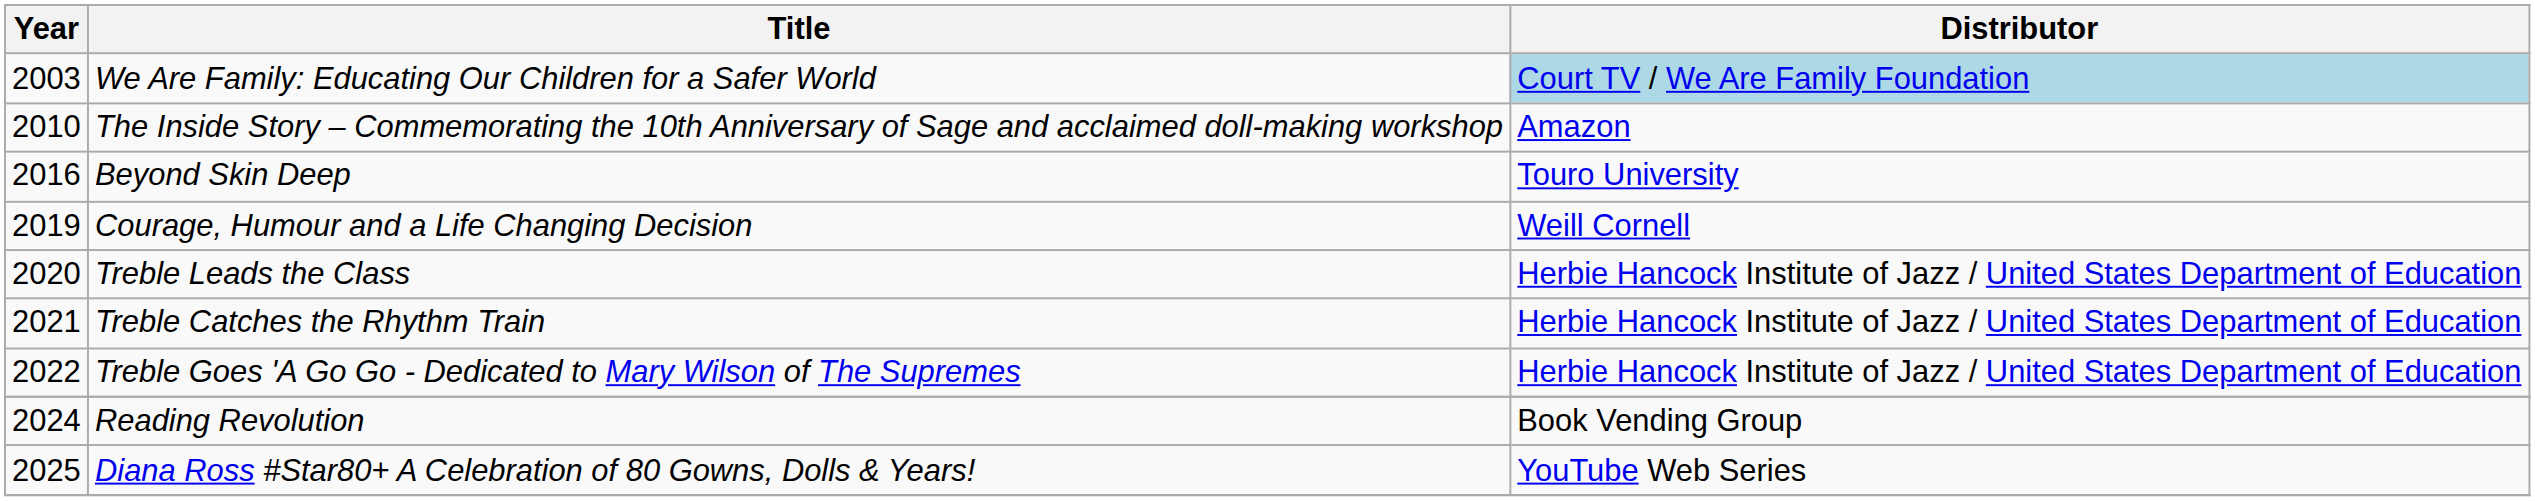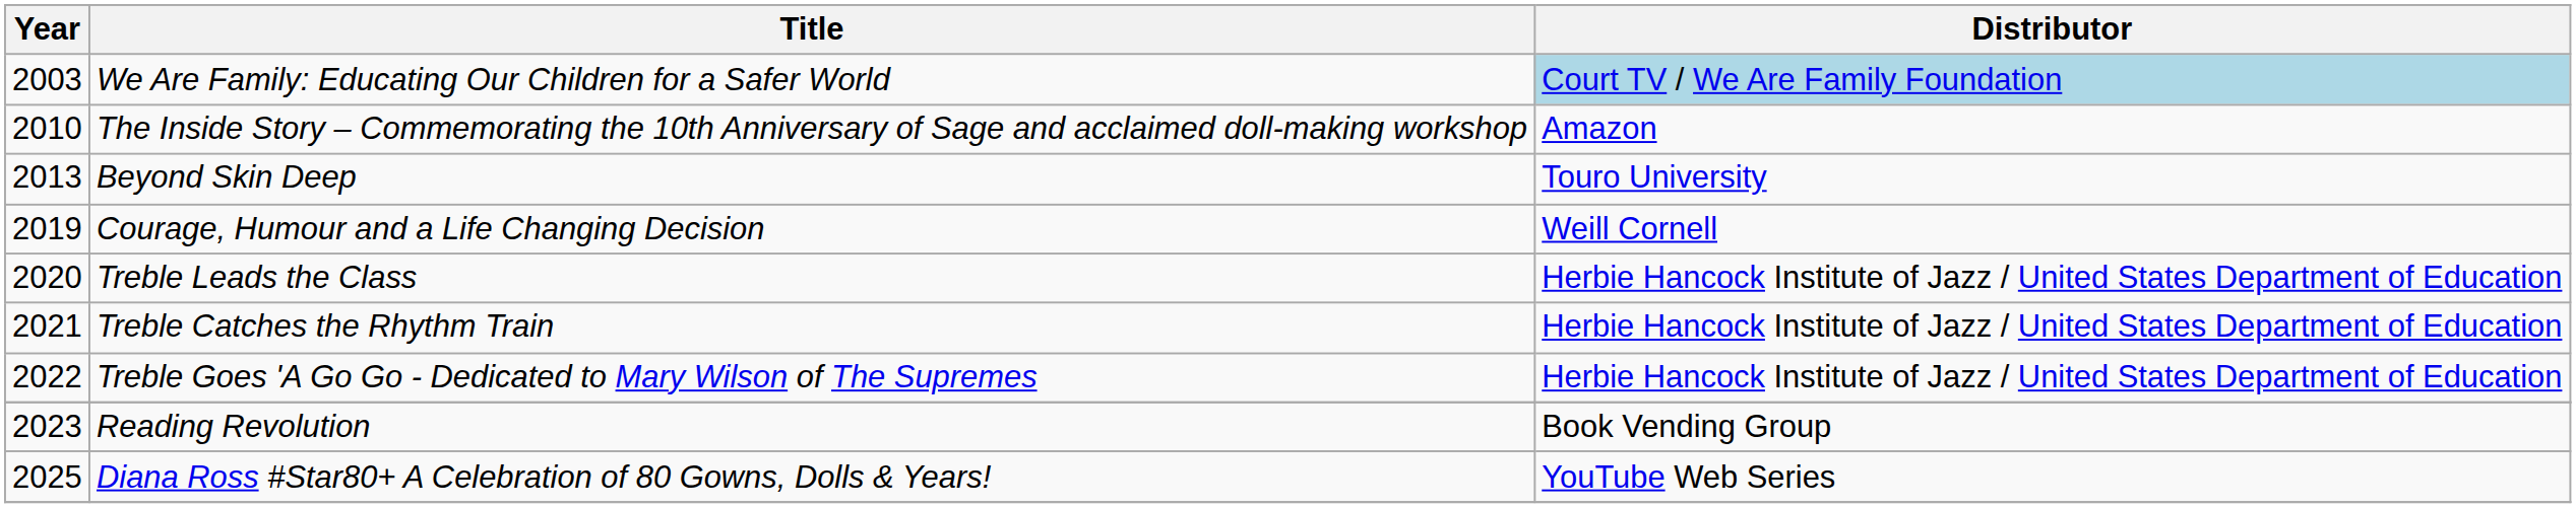Beyond Skin Deep | Year: 2016 -> 2013
Reading Revolution | Year: 2024 -> 2023
